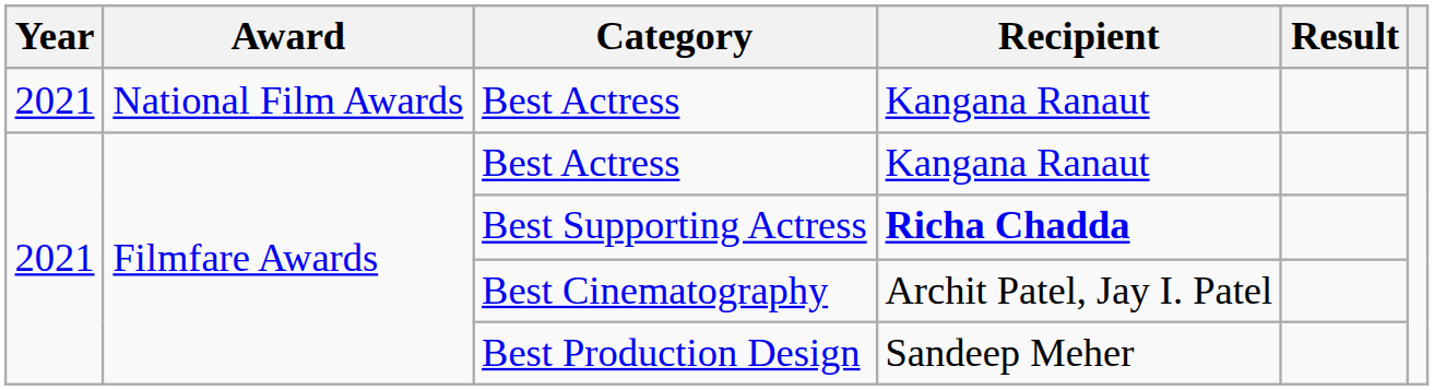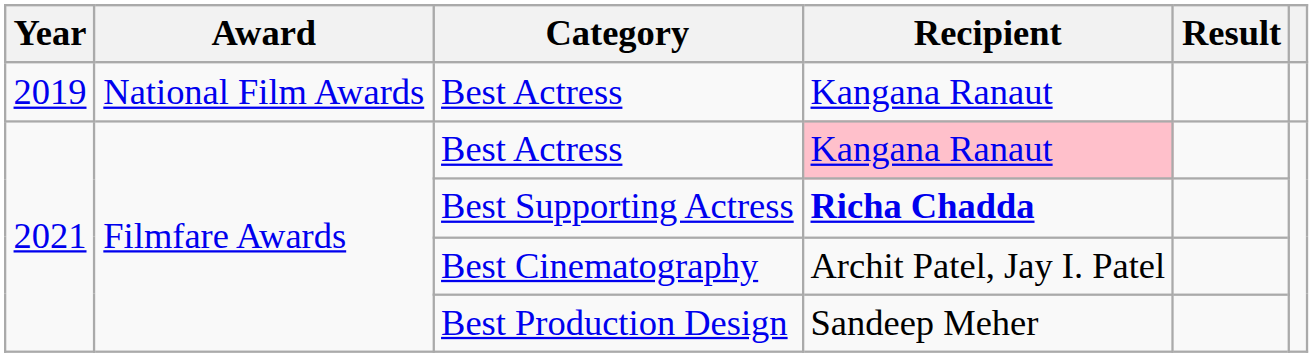National Film Awards / Best Actress | Year: 2021 -> 2019
Filmfare Awards / Best Actress | Recipient: no background -> pink background
